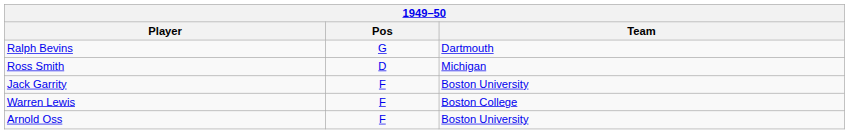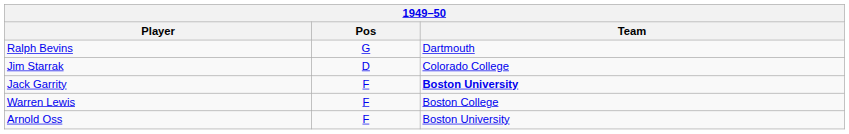- row: Ross Smith | D | Michigan
+ row: Jim Starrak | D | Colorado College
Jack Garrity | Team: normal -> bold
